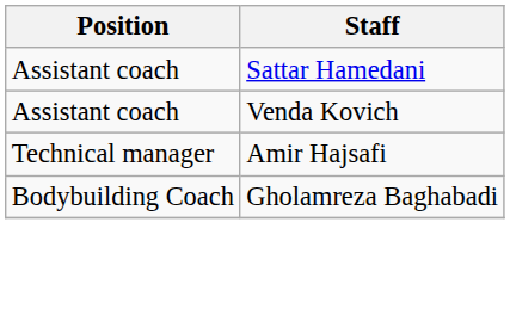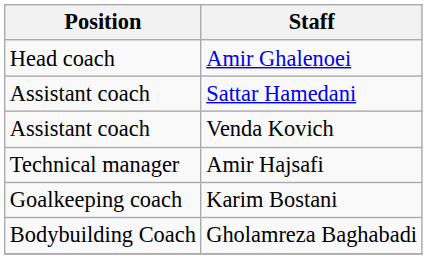+ row: Head coach | Amir Ghalenoei
+ row: Goalkeeping coach | Karim Bostani
